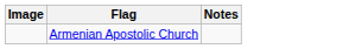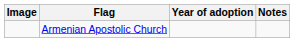+ column: Year of adoption
